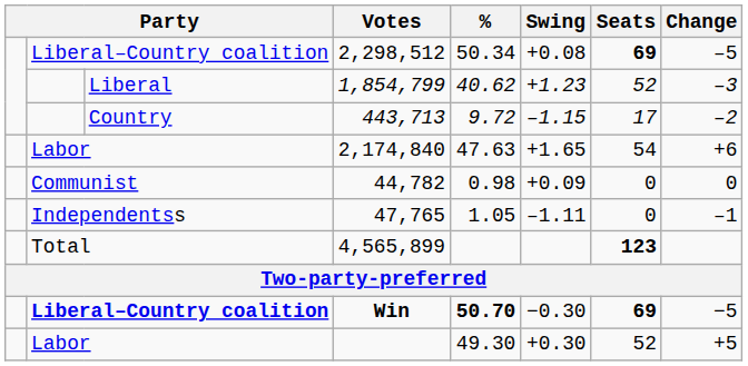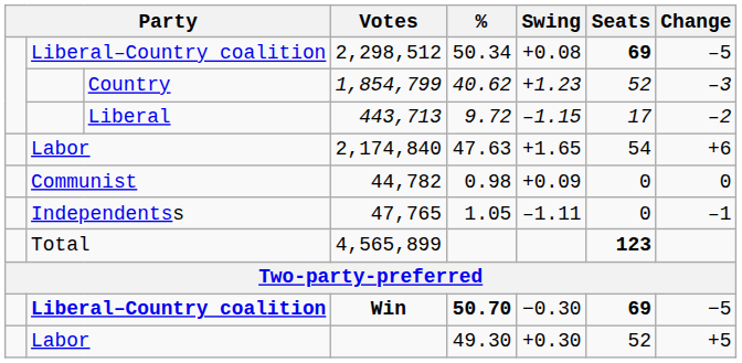1,854,799 | column 3: Liberal -> Country
443,713 | column 3: Country -> Liberal
